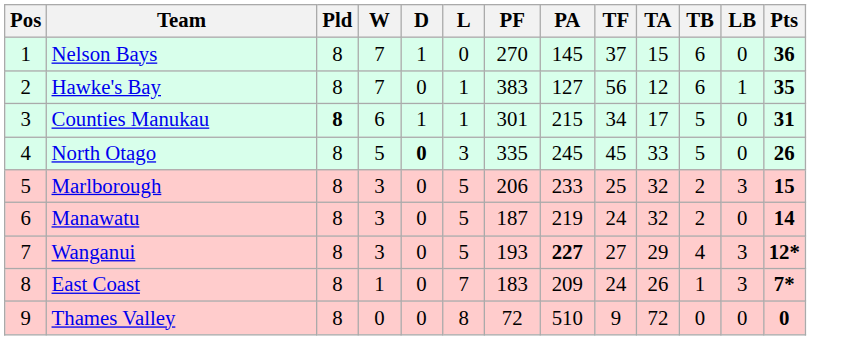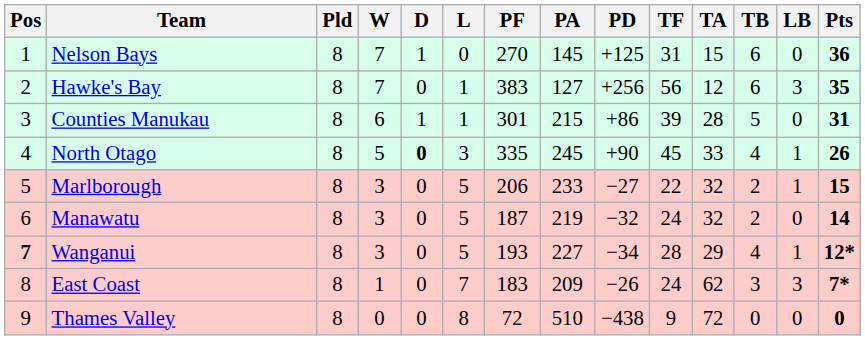+ column: PD | +125 | +256 | +86 | +90 | −27 | −32 | −34 | −26 | −438
Nelson Bays | TF: 37 -> 31
Hawke's Bay | LB: 1 -> 3
Counties Manukau | Pld: bold -> normal
Counties Manukau | TF: 34 -> 39
Counties Manukau | TA: 17 -> 28
North Otago | TB: 5 -> 4
North Otago | LB: 0 -> 1
Marlborough | TF: 25 -> 22
Marlborough | LB: 3 -> 1
Wanganui | Pos: normal -> bold
Wanganui | PA: bold -> normal
Wanganui | TF: 27 -> 28
Wanganui | LB: 3 -> 1
East Coast | TA: 26 -> 62
East Coast | TB: 1 -> 3
